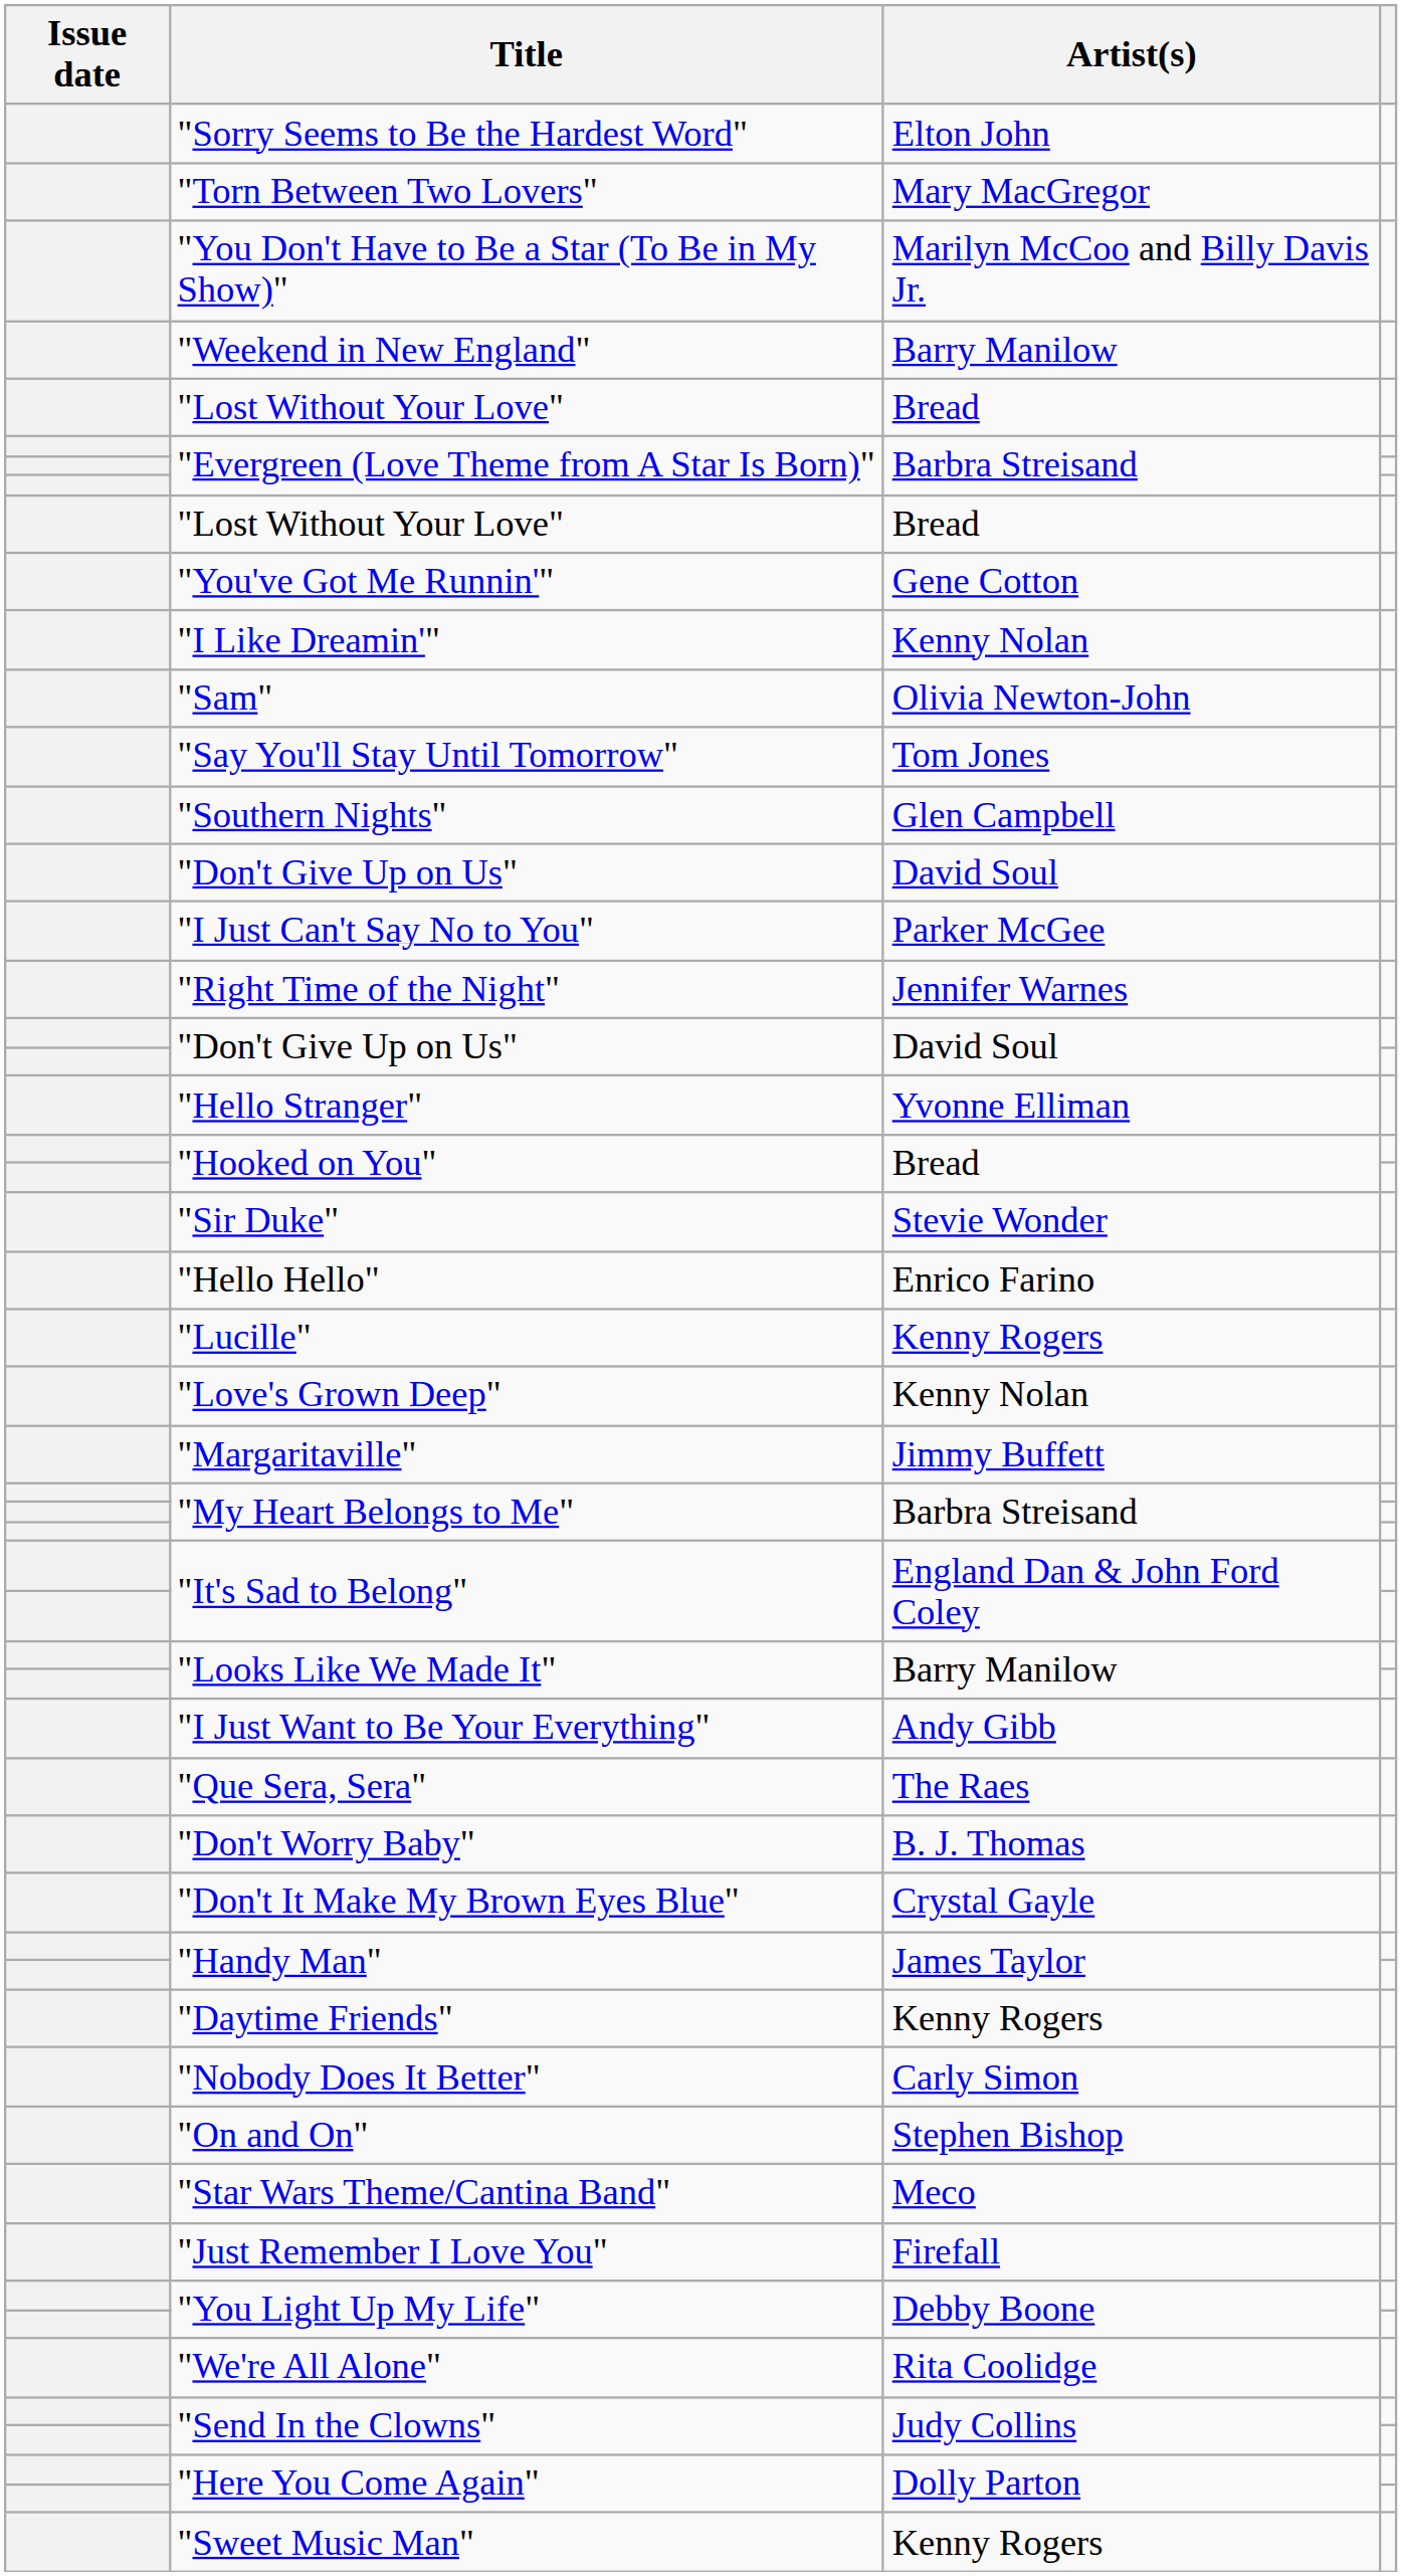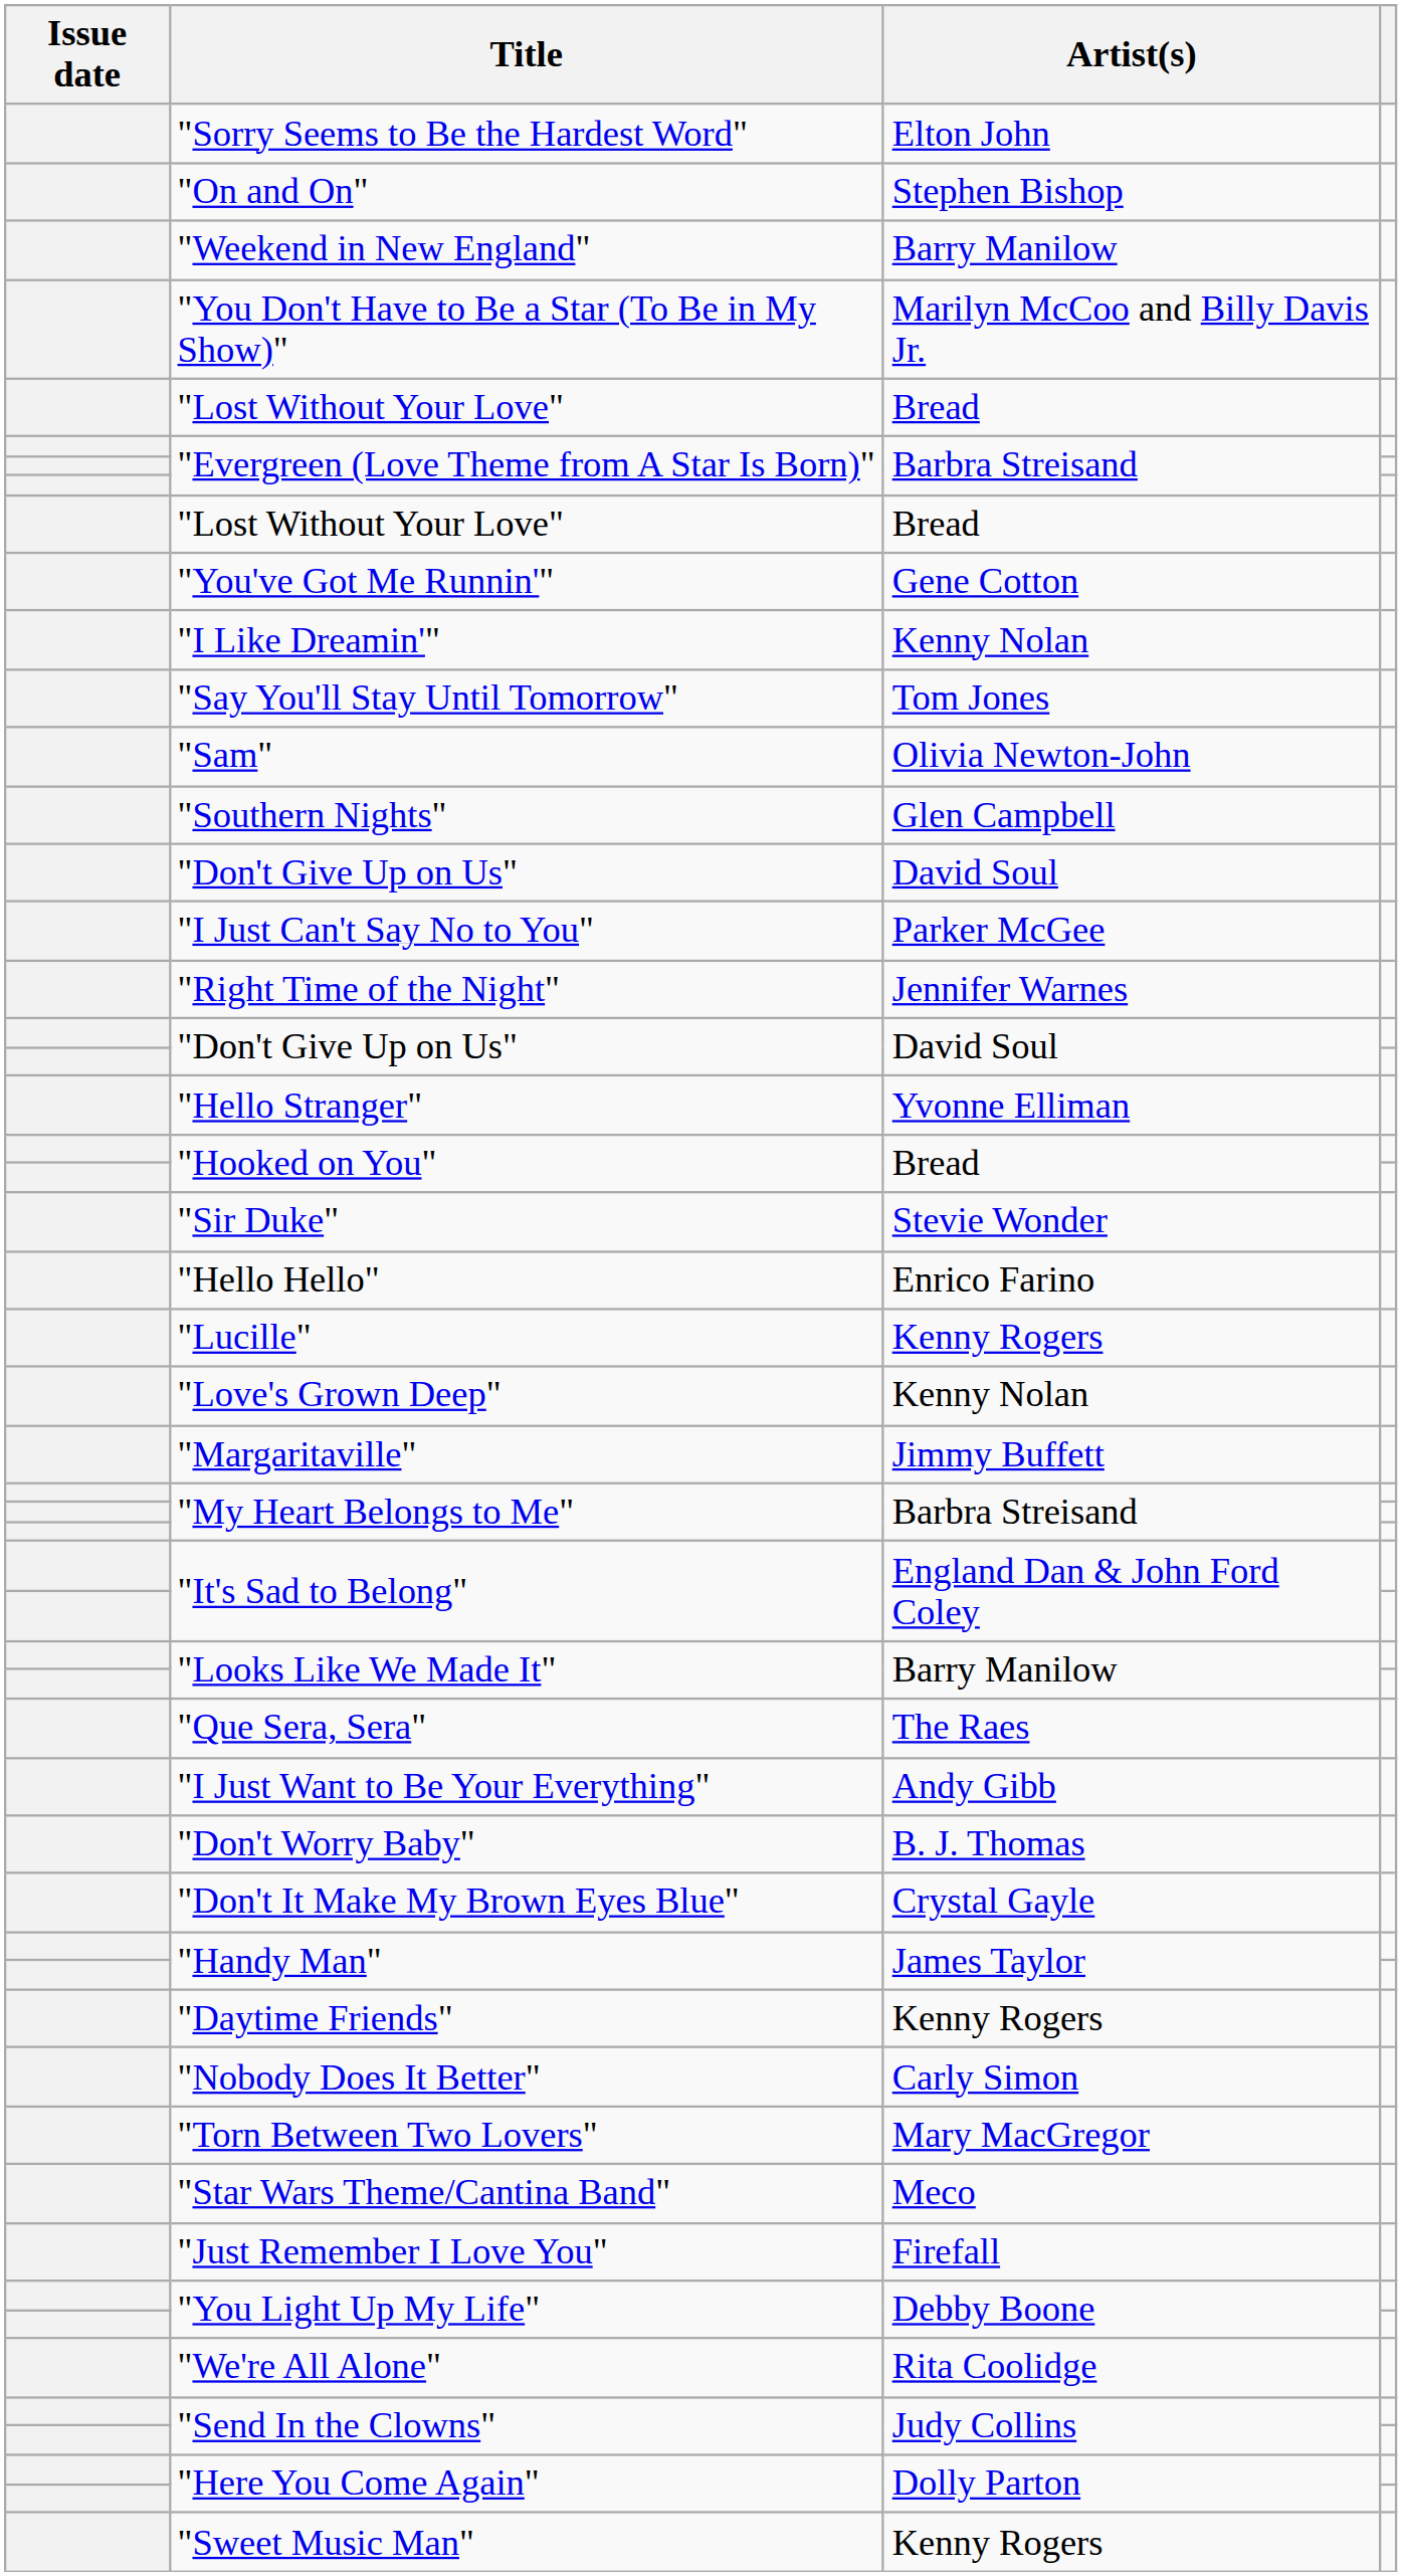rows swapped: "Torn Between Two Lovers" <-> "On and On"
rows swapped: "Weekend in New England" <-> "You Don't Have to Be a Star (To Be in My Show)"
rows swapped: "Sam" <-> "Say You'll Stay Until Tomorrow"
rows swapped: "I Just Want to Be Your Everything" <-> "Que Sera, Sera"
